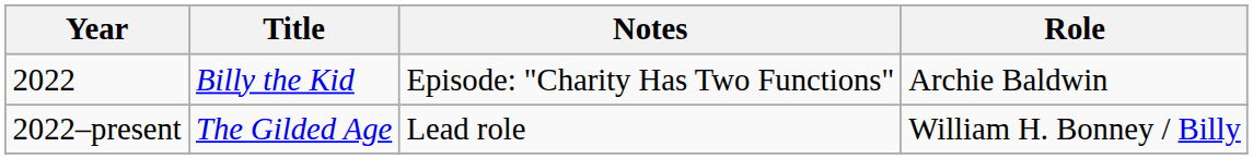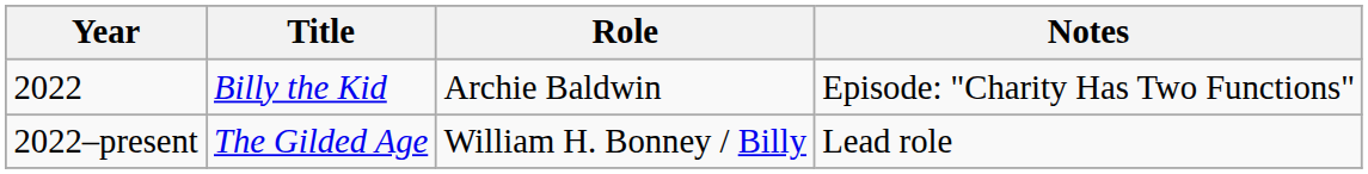columns swapped: Role <-> Notes
